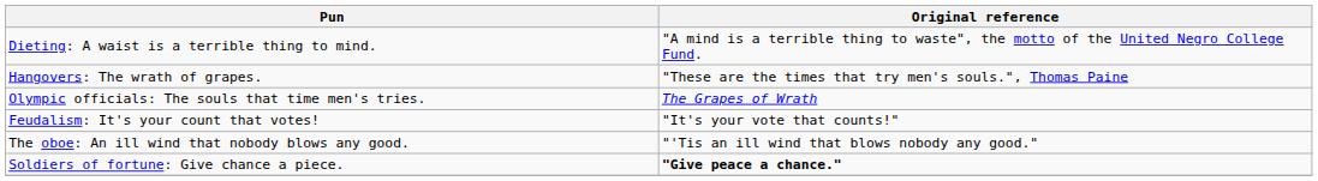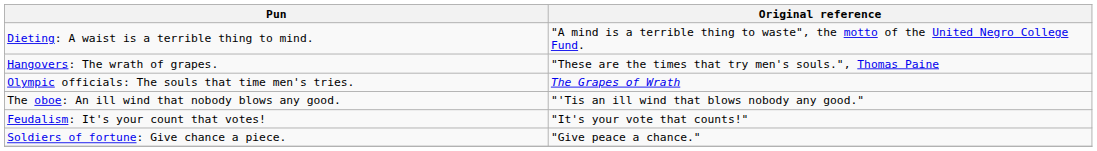rows swapped: The oboe: An ill wind that nobody blows any good. <-> Feudalism: It's your count that votes!
Soldiers of fortune: Give chance a piece. | Original reference: bold -> normal
